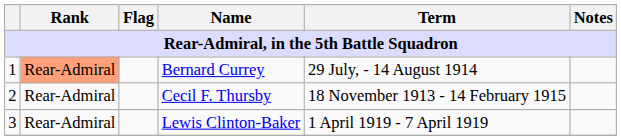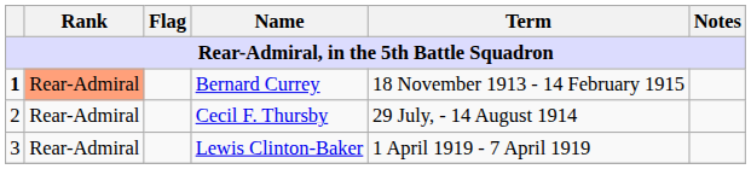Bernard Currey | column 1: normal -> bold
Bernard Currey | Term: 29 July, - 14 August 1914 -> 18 November 1913 - 14 February 1915
Cecil F. Thursby | Term: 18 November 1913 - 14 February 1915 -> 29 July, - 14 August 1914
